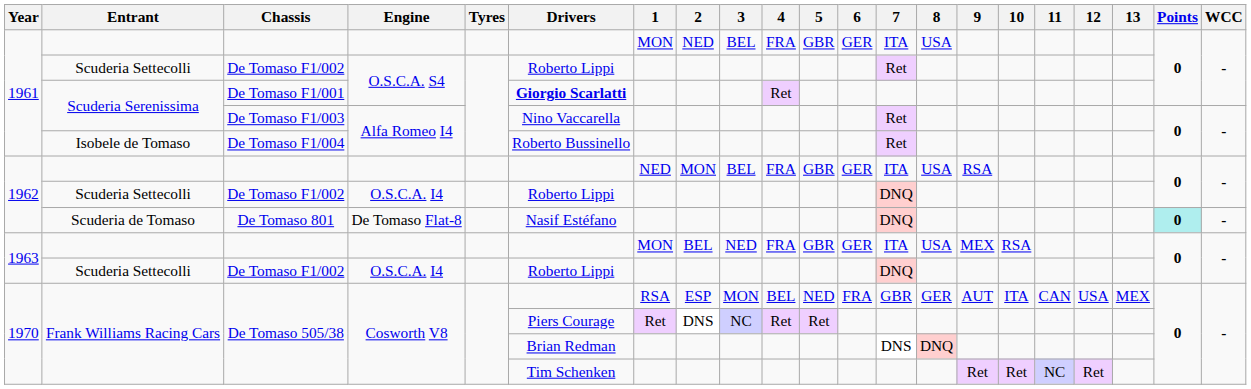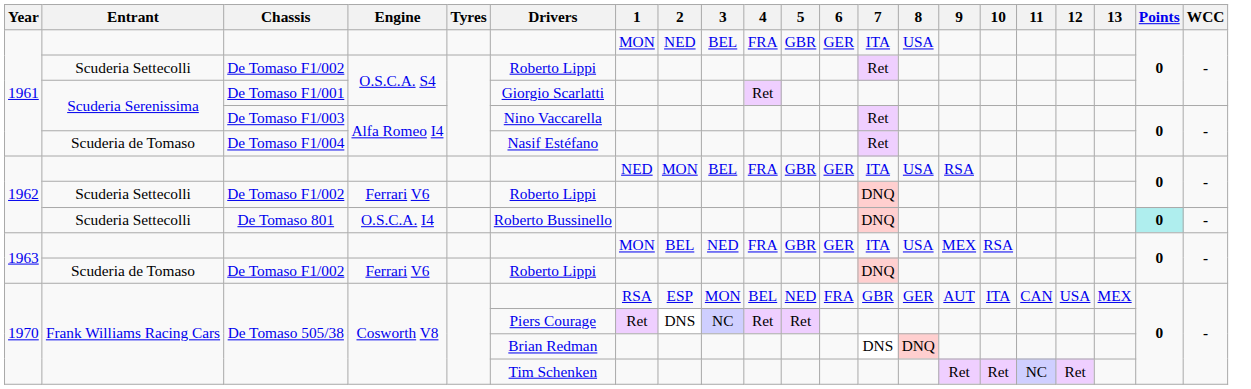De Tomaso F1/001 | Drivers: bold -> normal
De Tomaso F1/004 | Entrant: Isobele de Tomaso -> Scuderia de Tomaso
De Tomaso F1/004 | Drivers: Roberto Bussinello -> Nasif Estéfano
1962 / De Tomaso F1/002 | Engine: O.S.C.A. I4 -> Ferrari V6
De Tomaso 801 | Entrant: Scuderia de Tomaso -> Scuderia Settecolli
De Tomaso 801 | Engine: De Tomaso Flat-8 -> O.S.C.A. I4
De Tomaso 801 | Drivers: Nasif Estéfano -> Roberto Bussinello
1963 / De Tomaso F1/002 | Entrant: Scuderia Settecolli -> Scuderia de Tomaso
1963 / De Tomaso F1/002 | Engine: O.S.C.A. I4 -> Ferrari V6
